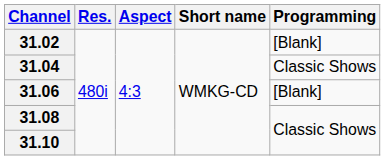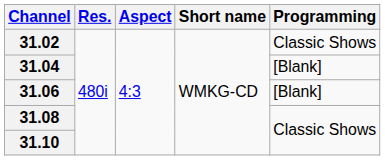31.02 | Programming: [Blank] -> Classic Shows
31.04 | Programming: Classic Shows -> [Blank]
